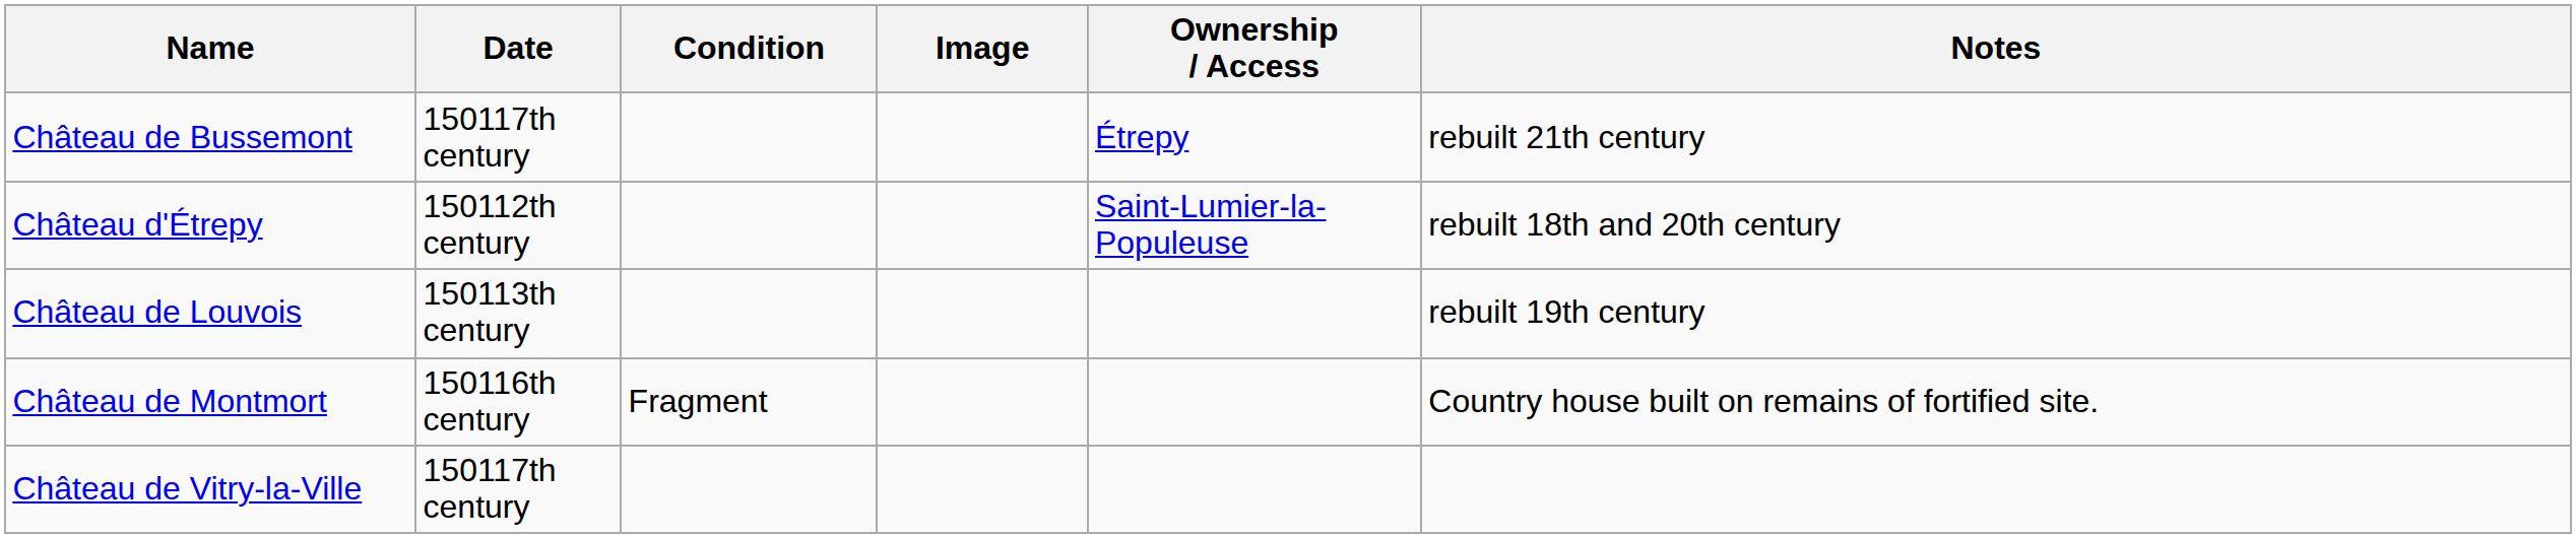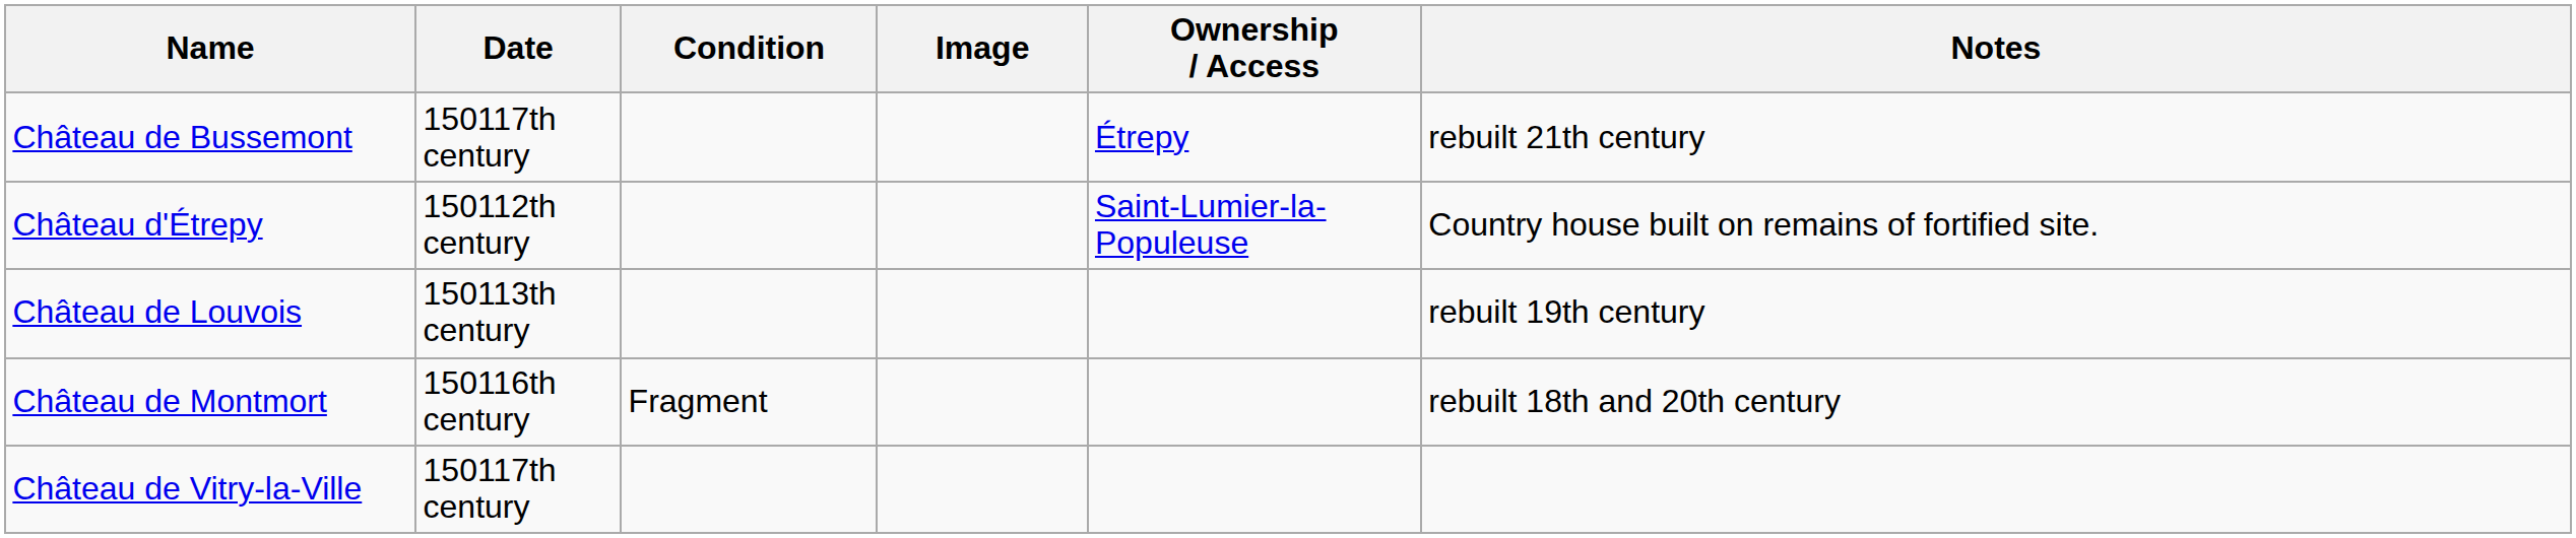Château d'Étrepy | Notes: rebuilt 18th and 20th century -> Country house built on remains of fortified site.
Château de Montmort | Notes: Country house built on remains of fortified site. -> rebuilt 18th and 20th century
